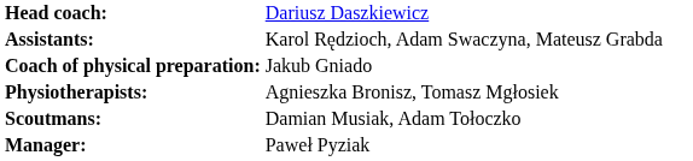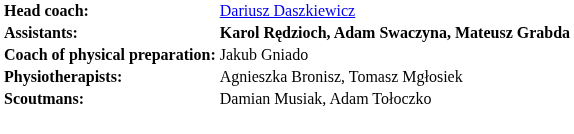Assistants: | column 2: normal -> bold
- row: Manager: | Paweł Pyziak
